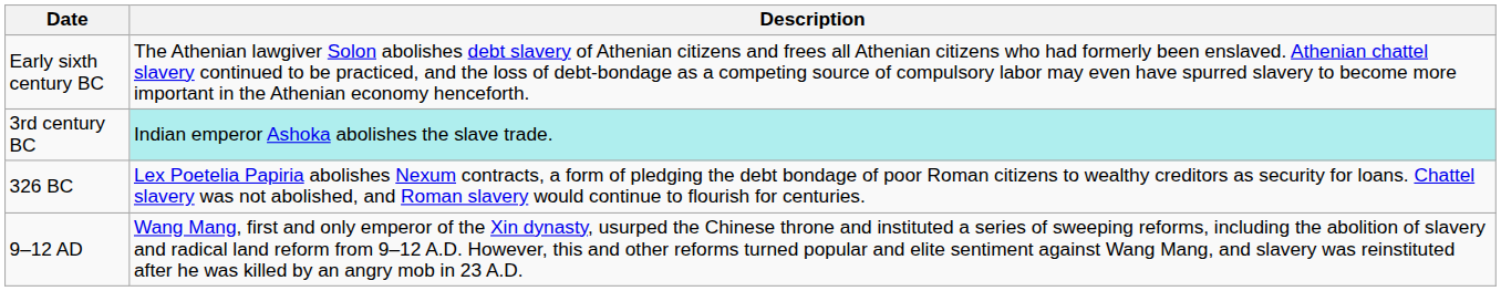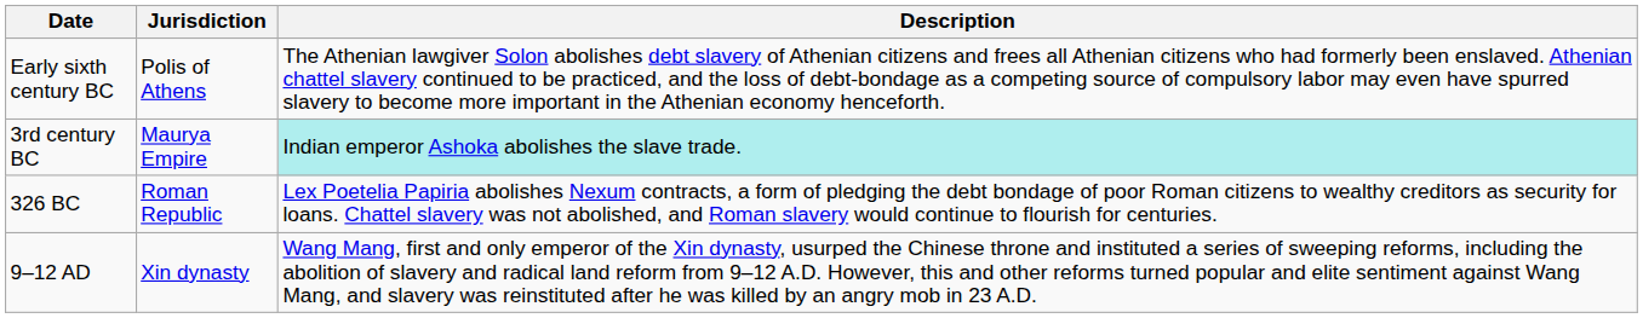+ column: Jurisdiction | Polis of Athens | Maurya Empire | Roman Republic | Xin dynasty
